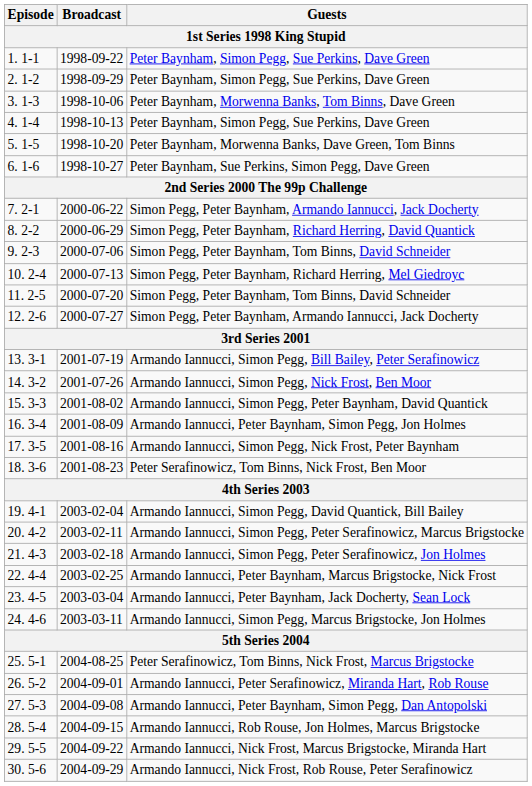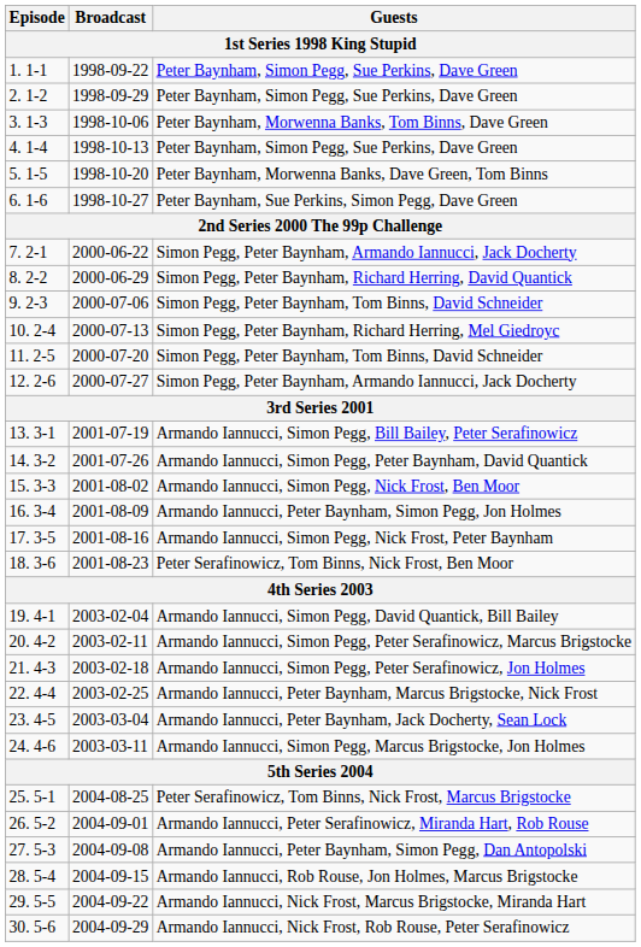14. 3-2 | Guests: Armando Iannucci, Simon Pegg, Nick Frost, Ben Moor -> Armando Iannucci, Simon Pegg, Peter Baynham, David Quantick
15. 3-3 | Guests: Armando Iannucci, Simon Pegg, Peter Baynham, David Quantick -> Armando Iannucci, Simon Pegg, Nick Frost, Ben Moor
